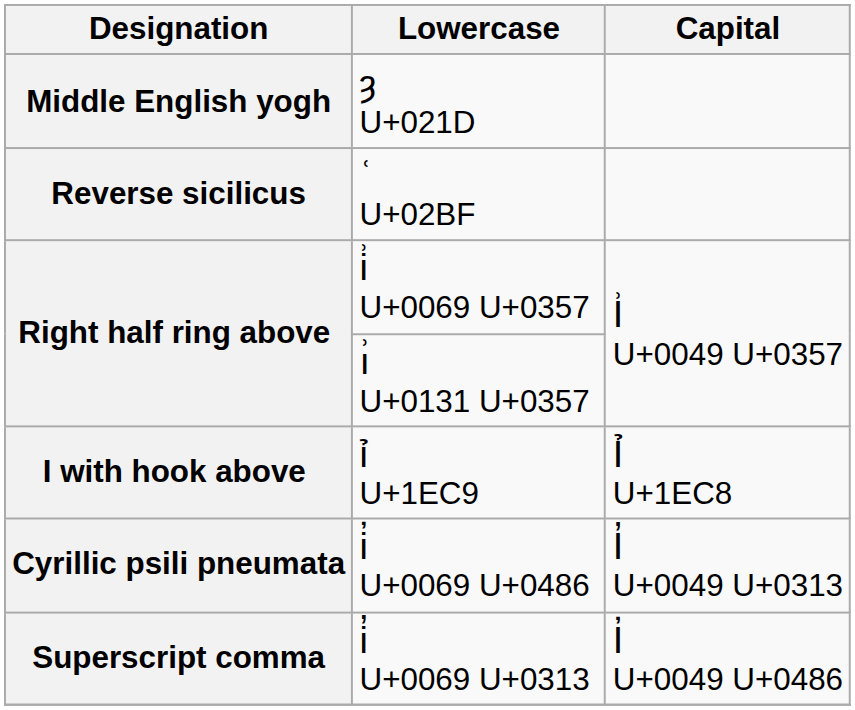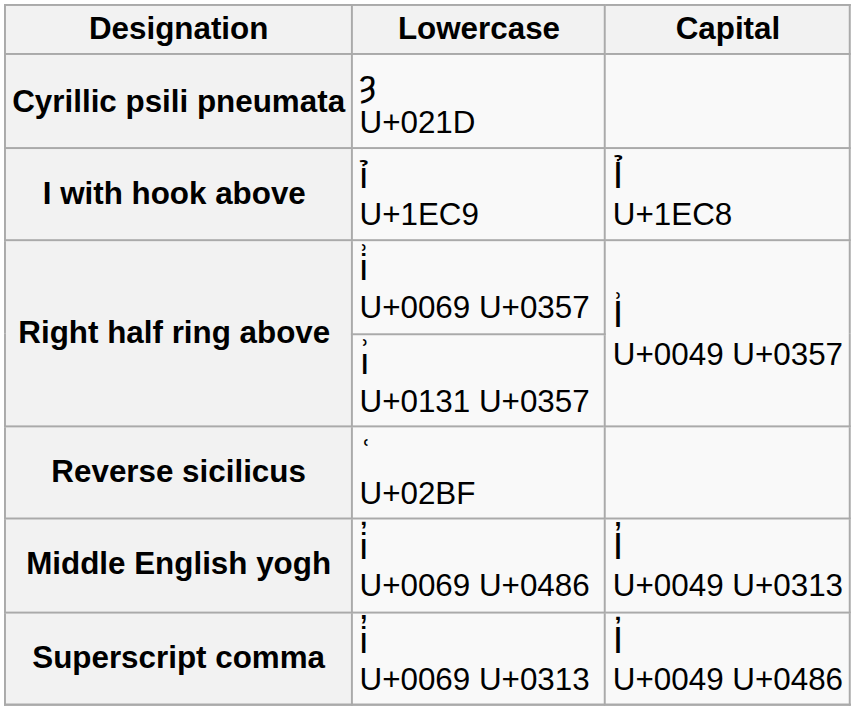ȝ U+021D | Designation: Middle English yogh -> Cyrillic psili pneumata
rows swapped: ʿ U+02BF <-> ỉ U+1EC9
i҆ U+0069 U+0486 | Designation: Cyrillic psili pneumata -> Middle English yogh
